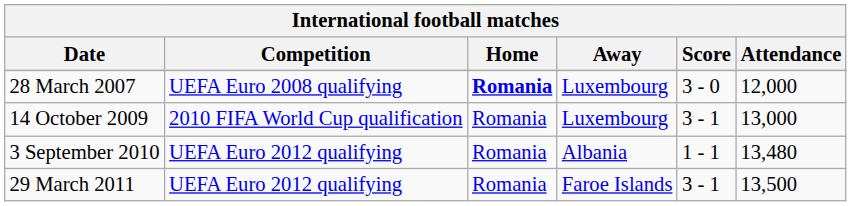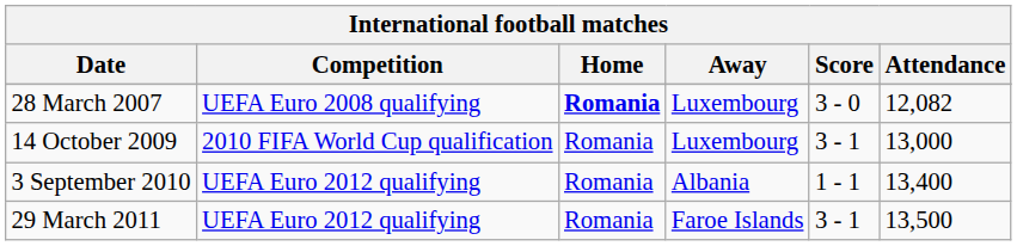28 March 2007 | Attendance: 12,000 -> 12,082
3 September 2010 | Attendance: 13,480 -> 13,400
